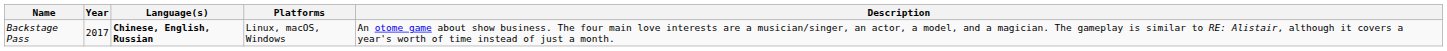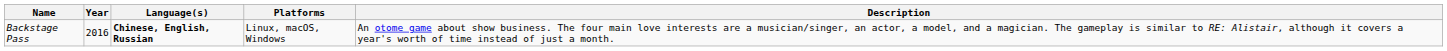Backstage Pass | Year: 2017 -> 2016
